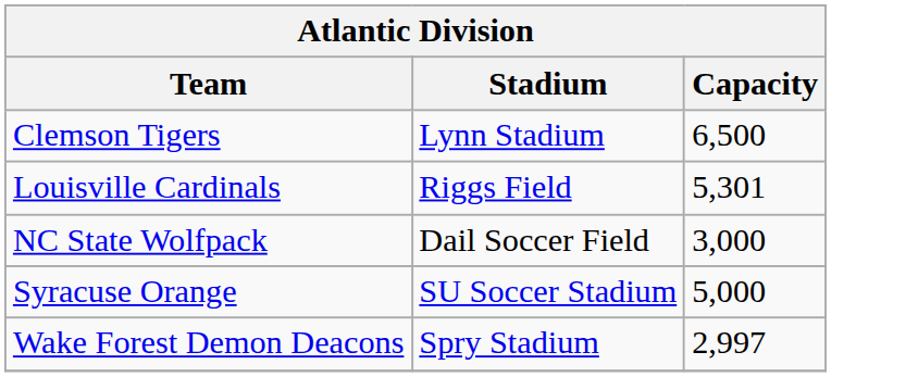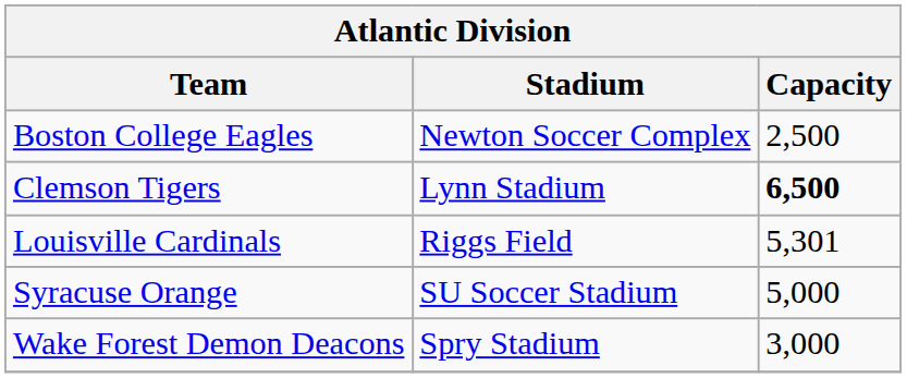+ row: Boston College Eagles | Newton Soccer Complex | 2,500
Clemson Tigers | Capacity: normal -> bold
- row: NC State Wolfpack | Dail Soccer Field | 3,000
Wake Forest Demon Deacons | Capacity: 2,997 -> 3,000
